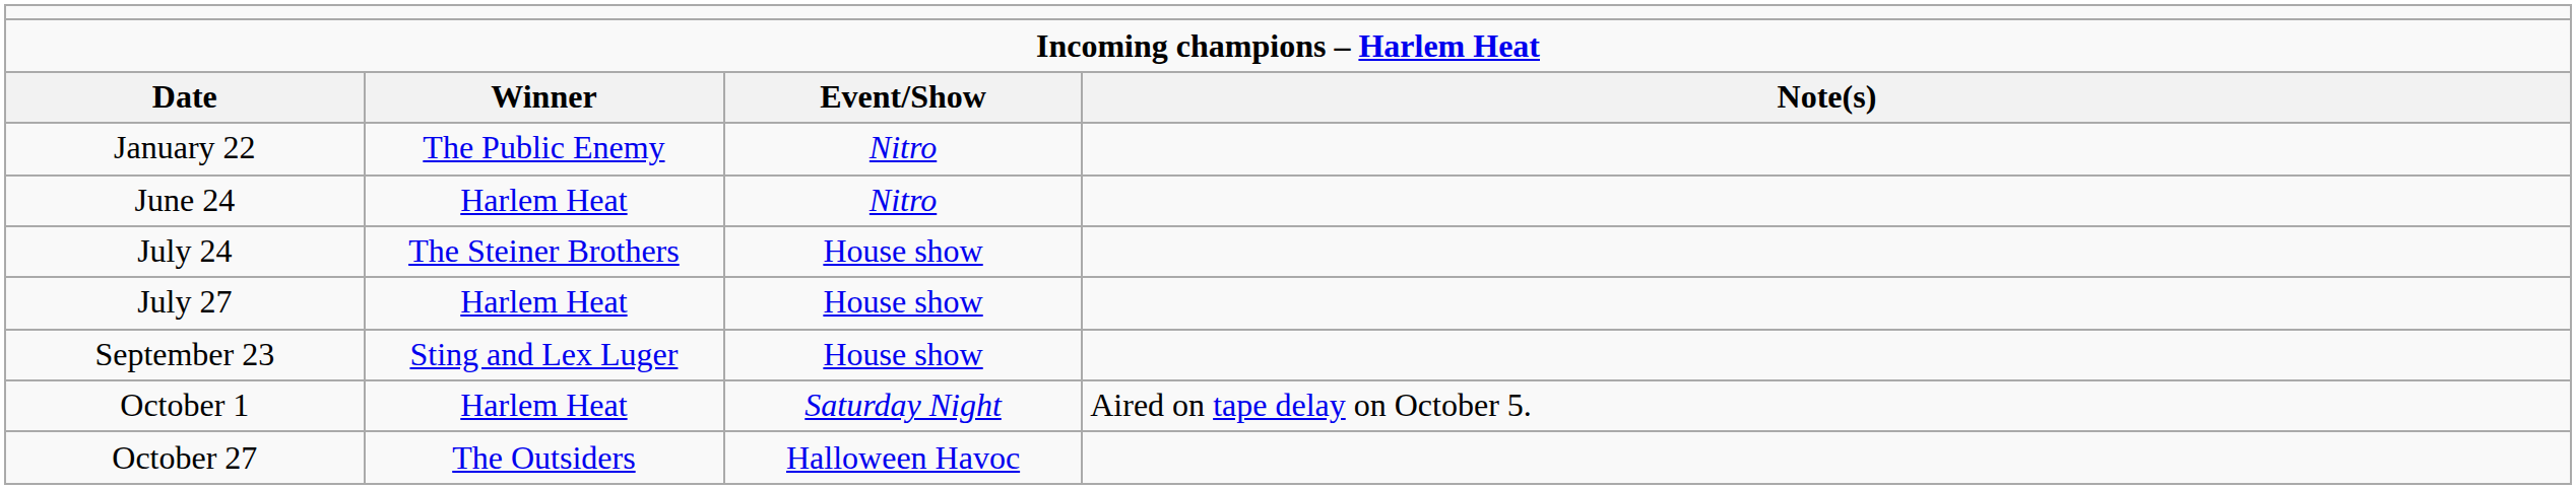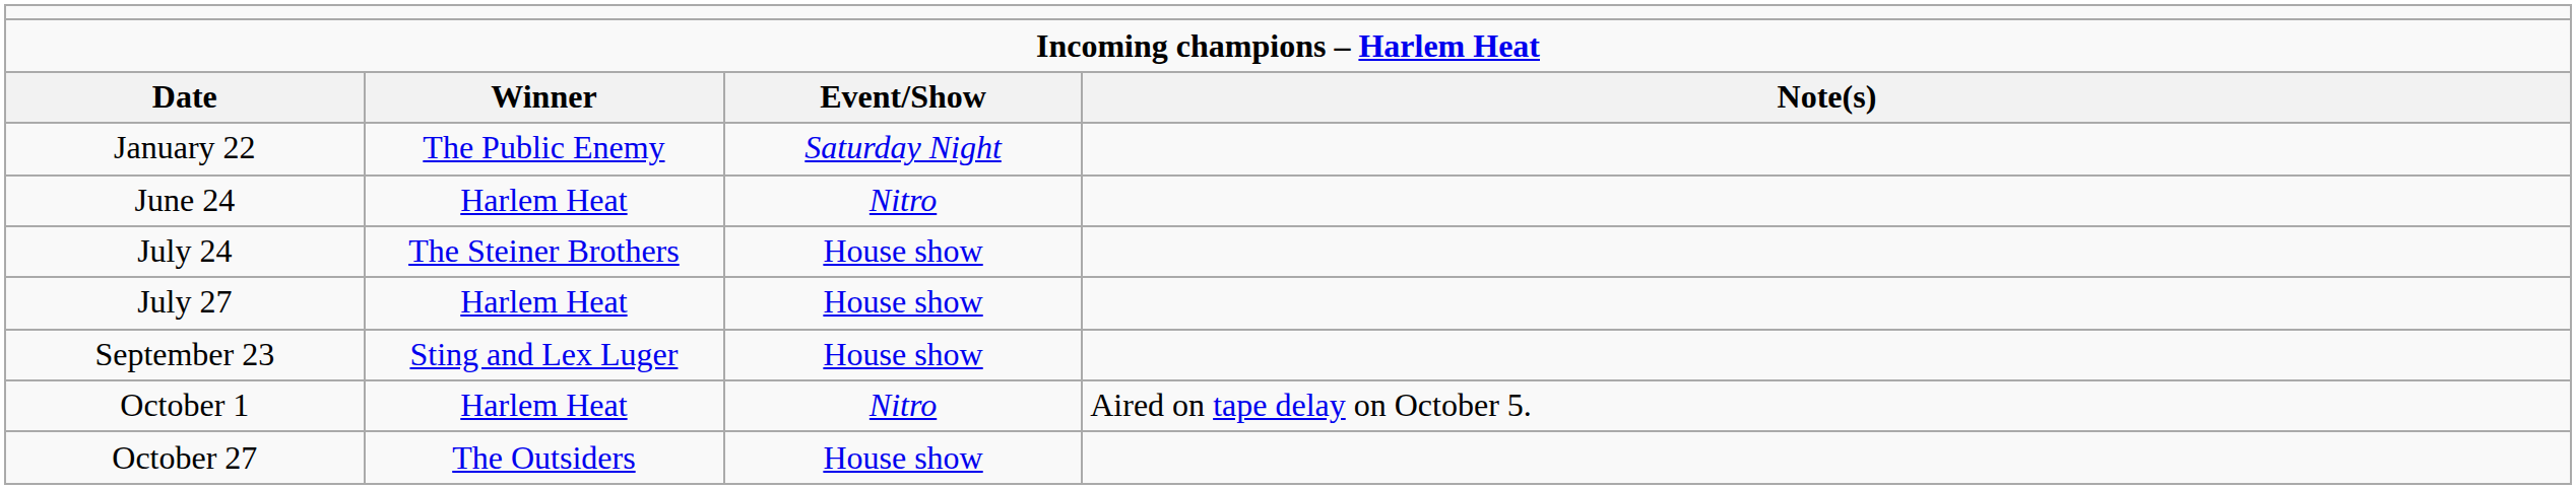January 22 | column 3: Nitro -> Saturday Night
October 1 | column 3: Saturday Night -> Nitro
October 27 | column 3: Halloween Havoc -> House show
